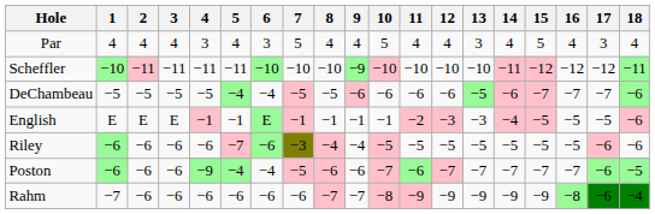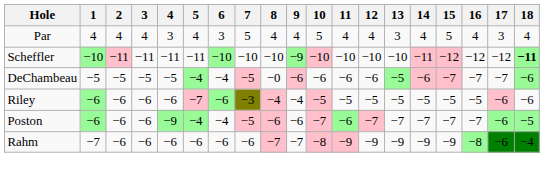Scheffler | 18: normal -> bold
DeChambeau | 8: −5 -> −0
- row: English | E | E | E | −1 | −1 | E | −1 | −1 | −1 | −1 | −2 | −3 | −3 | −4 | −5 | −5 | −5 | −6
